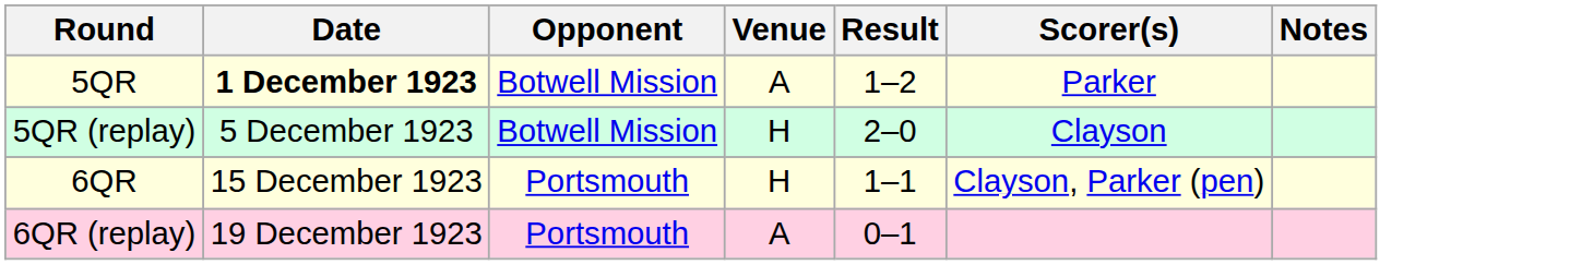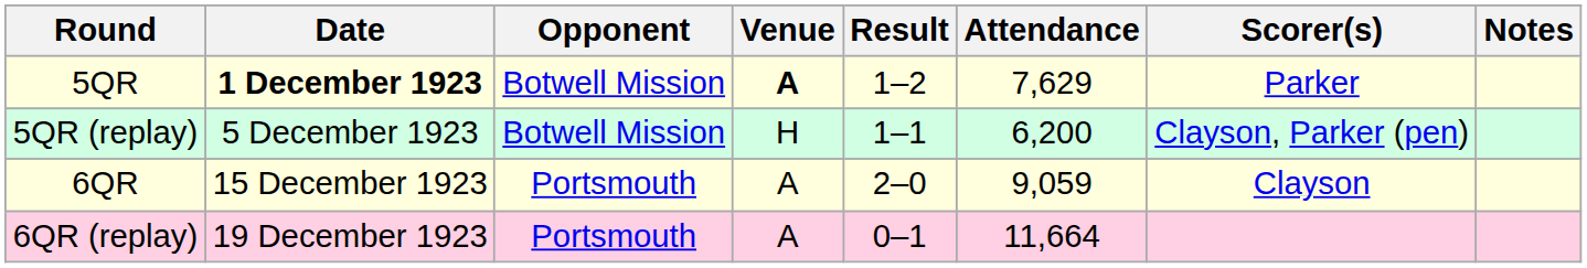+ column: Attendance | 7,629 | 6,200 | 9,059 | 11,664
5QR | Venue: normal -> bold
5QR (replay) | Result: 2–0 -> 1–1
5QR (replay) | Scorer(s): Clayson -> Clayson, Parker (pen)
6QR | Venue: H -> A
6QR | Result: 1–1 -> 2–0
6QR | Scorer(s): Clayson, Parker (pen) -> Clayson
